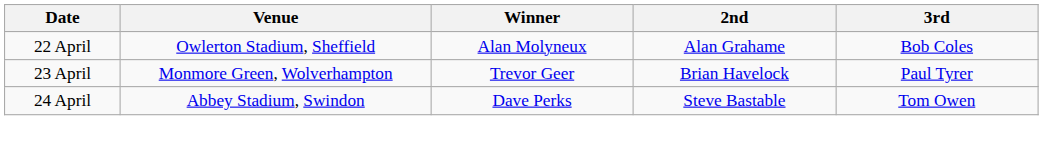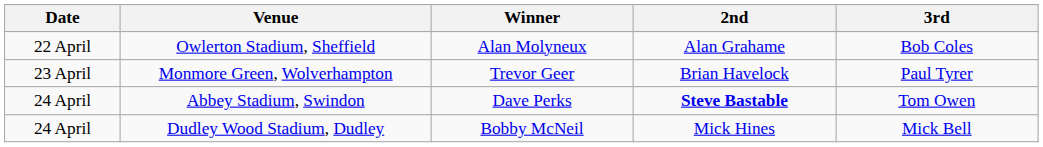Abbey Stadium, Swindon | 2nd: normal -> bold
+ row: 24 April | Dudley Wood Stadium, Dudley | Bobby McNeil | Mick Hines | Mick Bell
